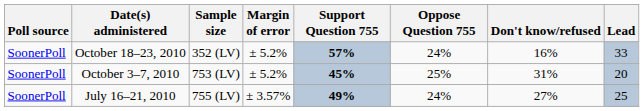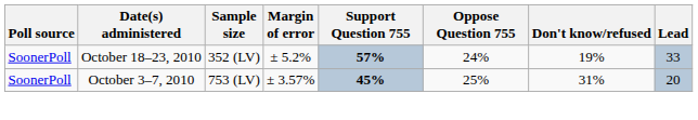October 18–23, 2010 | Don't know/refused: 16% -> 19%
October 3–7, 2010 | Margin of error: ± 5.2% -> ± 3.57%
- row: SoonerPoll | July 16–21, 2010 | 755 (LV) | ± 3.57% | 49% | 24% | 27% | 25
